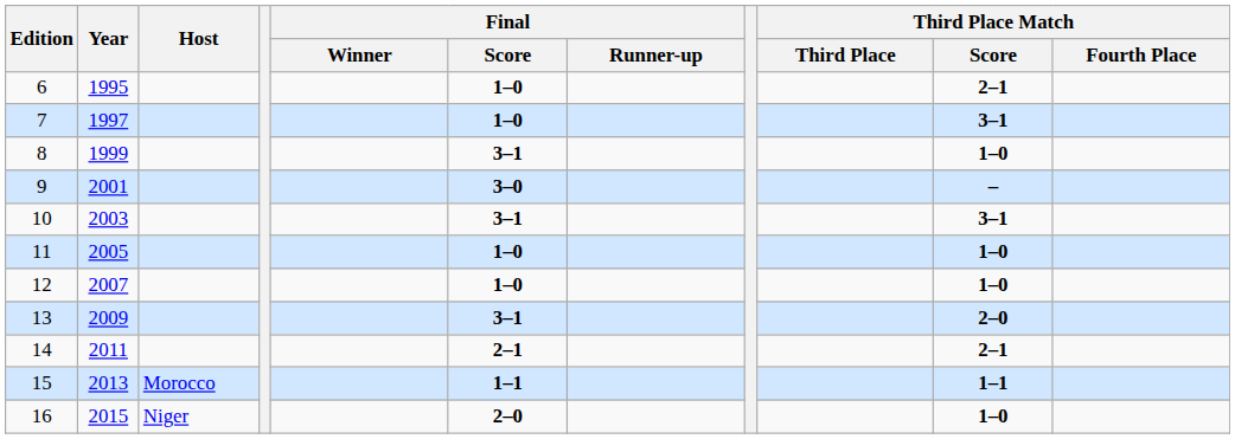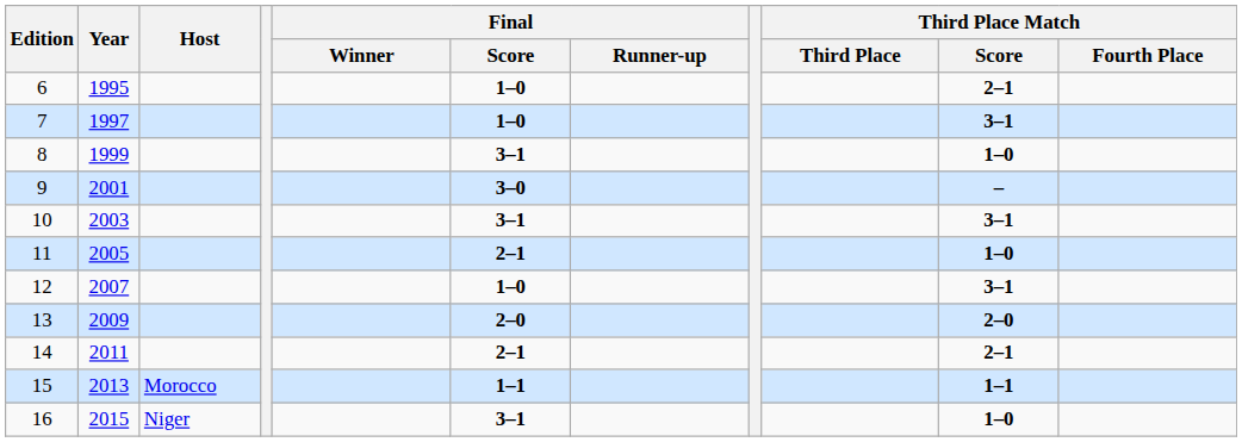11 | Final / Score: 1–0 -> 2–1
12 | Third Place Match / Score: 1–0 -> 3–1
13 | Final / Score: 3–1 -> 2–0
16 | Final / Score: 2–0 -> 3–1
